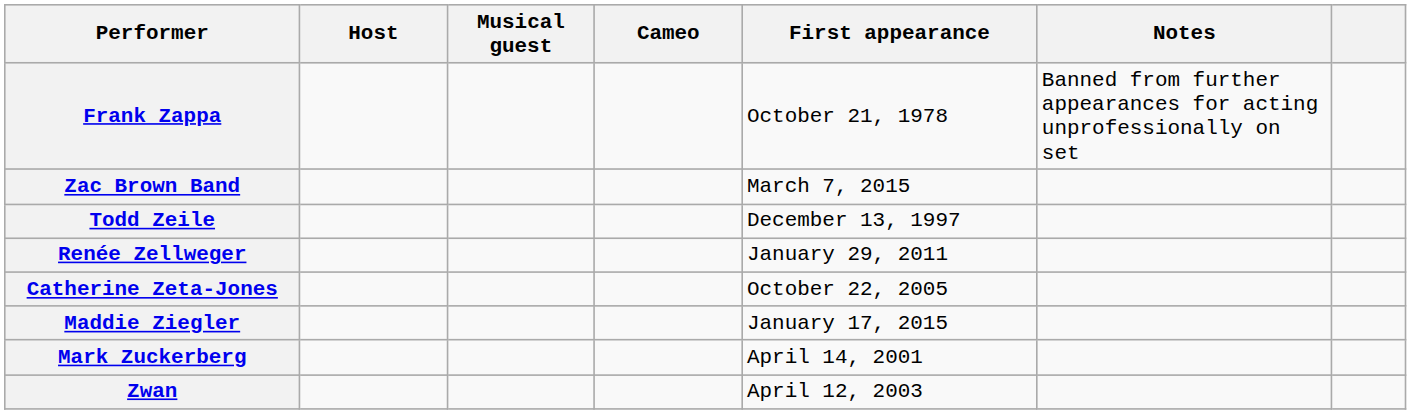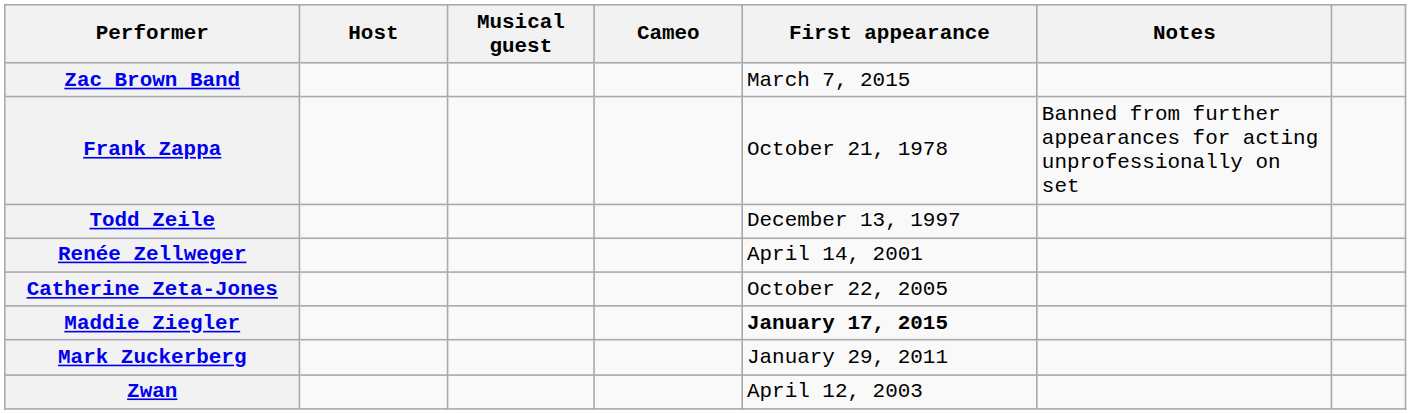rows swapped: Zac Brown Band <-> Frank Zappa
Renée Zellweger | First appearance: January 29, 2011 -> April 14, 2001
Maddie Ziegler | First appearance: normal -> bold
Mark Zuckerberg | First appearance: April 14, 2001 -> January 29, 2011
